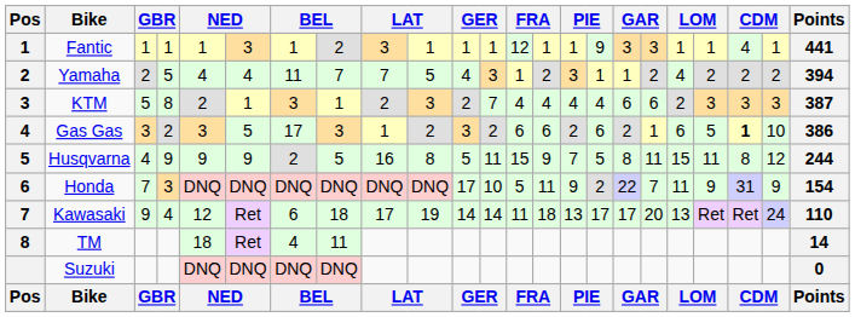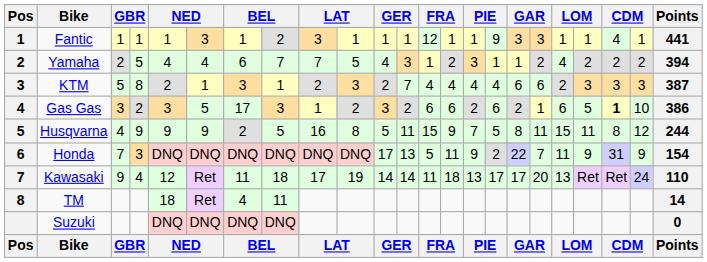Yamaha | column 7: 11 -> 6
Honda | column 12: 10 -> 13
Kawasaki | column 7: 6 -> 11
